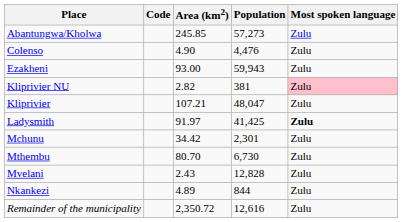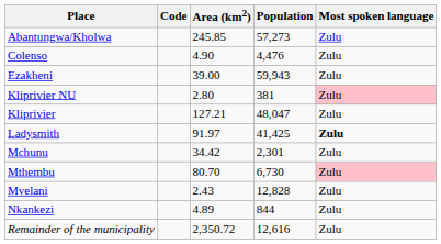Ezakheni | Area (km2): 93.00 -> 39.00
Kliprivier NU | Area (km2): 2.82 -> 2.80
Kliprivier | Area (km2): 107.21 -> 127.21
Mthembu | Most spoken language: no background -> pink background
